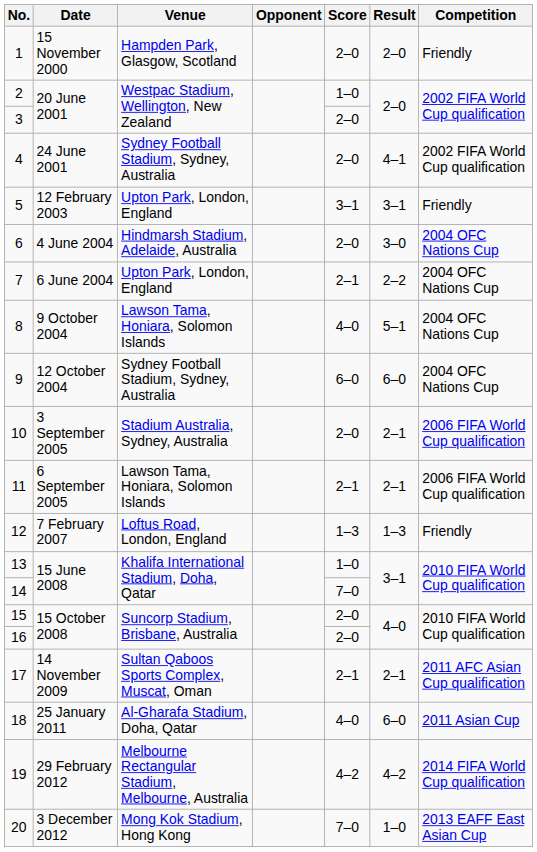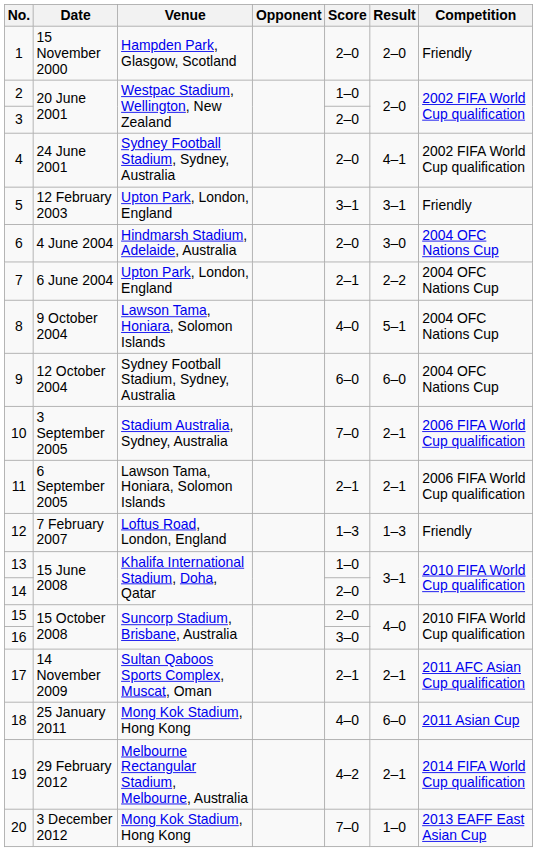10 | Score: 2–0 -> 7–0
14 | Score: 7–0 -> 2–0
16 | Score: 2–0 -> 3–0
18 | Venue: Al-Gharafa Stadium, Doha, Qatar -> Mong Kok Stadium, Hong Kong
19 | Result: 4–2 -> 2–1
